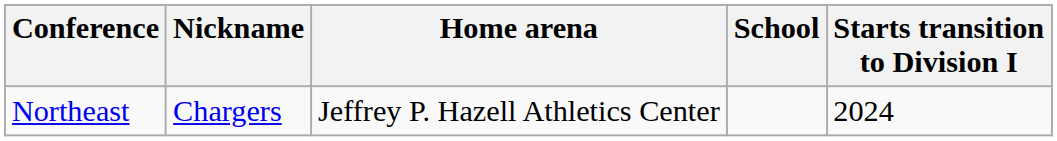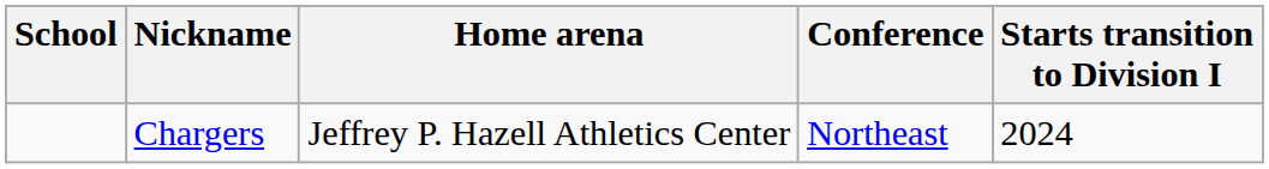columns swapped: School <-> Conference
